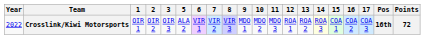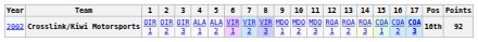+ column: 4 | ALA 1
Crosslink/Kiwi Motorsports | Year: 2022 -> 2002
Crosslink/Kiwi Motorsports | 17: normal -> bold
Crosslink/Kiwi Motorsports | Points: 72 -> 92
